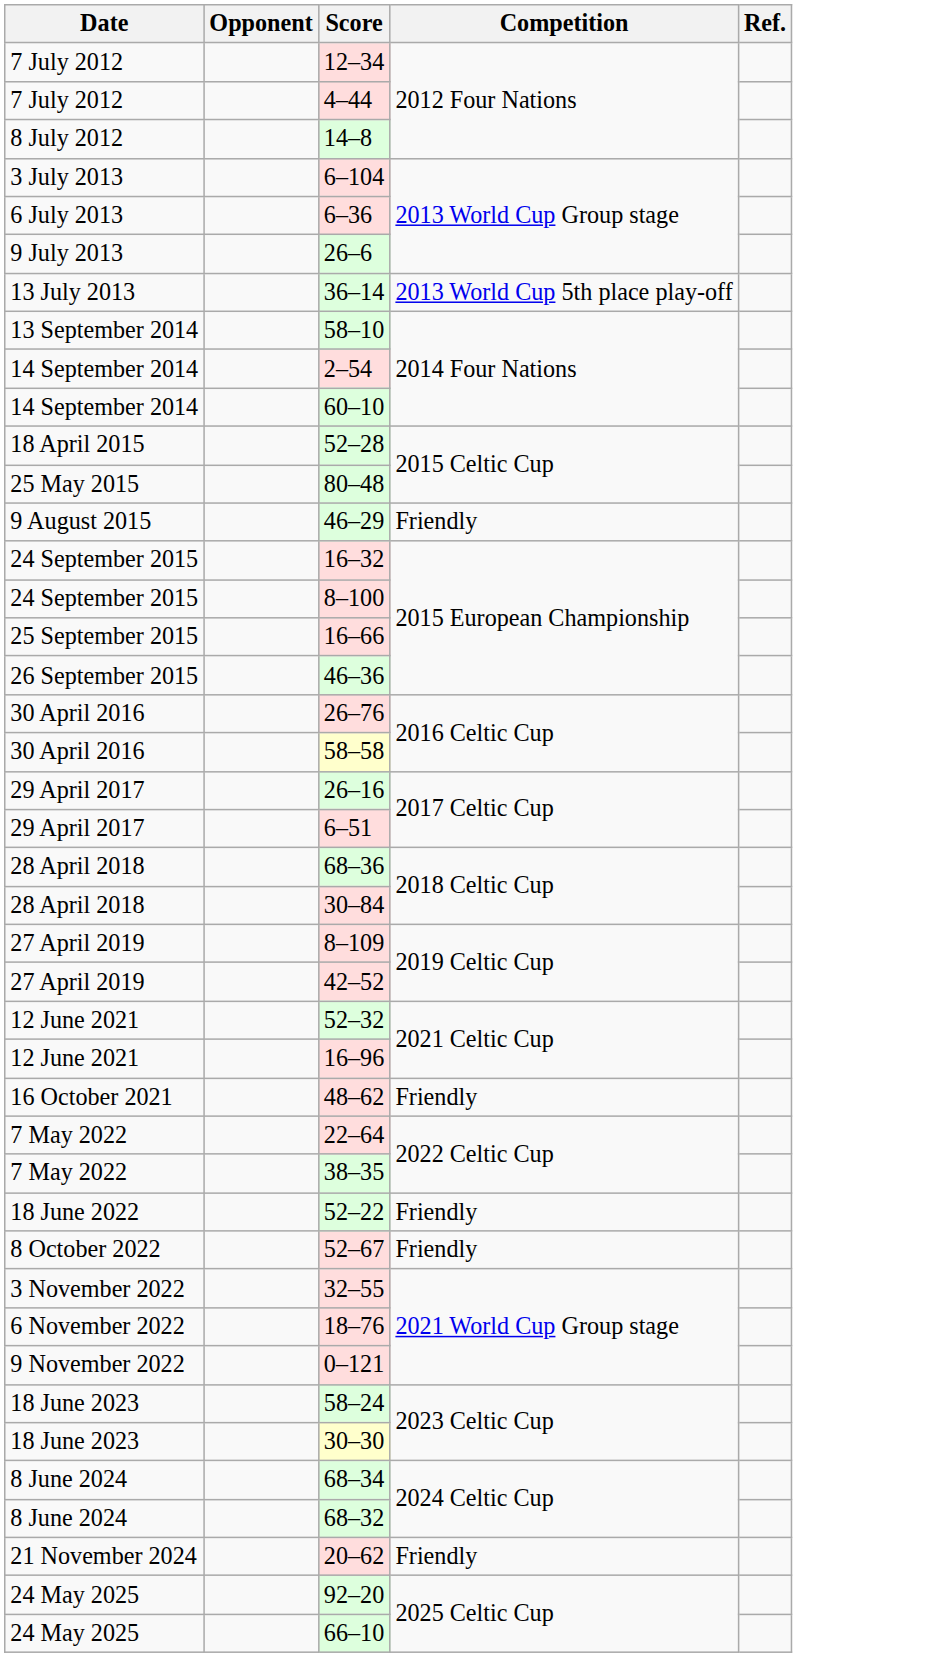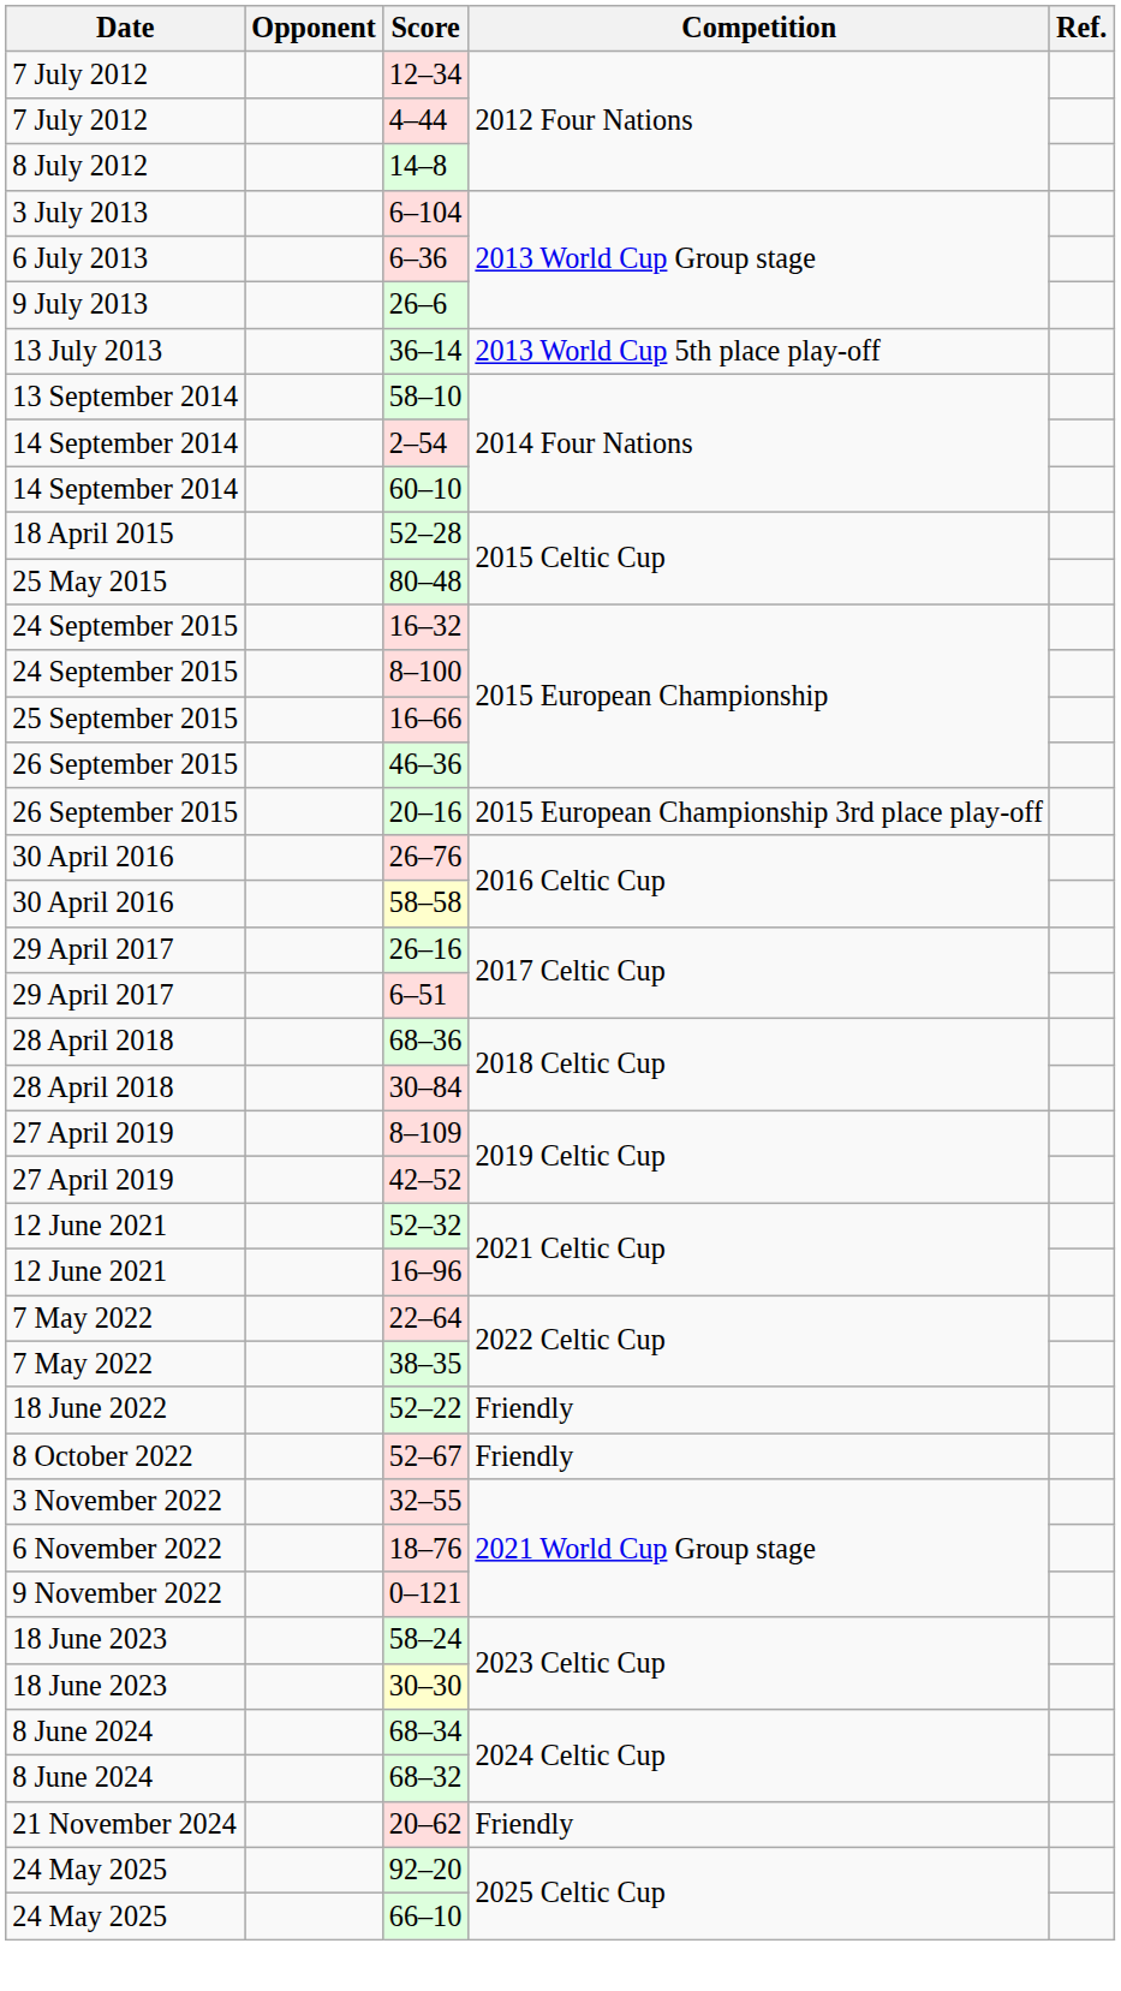- row: 9 August 2015 | 46–29 | Friendly
+ row: 26 September 2015 | 20–16 | 2015 European Championship 3rd place play-off
- row: 16 October 2021 | 48–62 | Friendly
